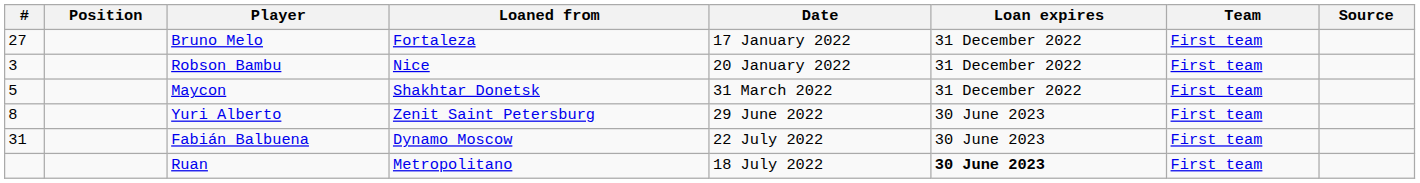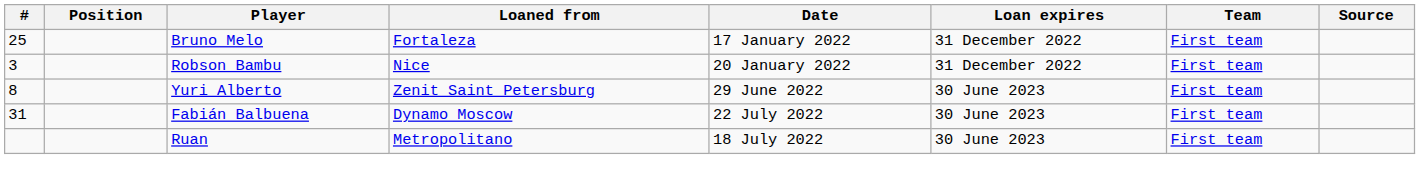Bruno Melo | #: 27 -> 25
- row: 5 | Maycon | Shakhtar Donetsk | 31 March 2022 | 31 December 2022 | First team
Ruan | Loan expires: bold -> normal
